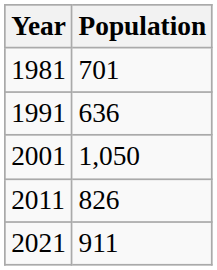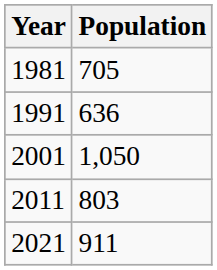1981 | Population: 701 -> 705
2011 | Population: 826 -> 803
